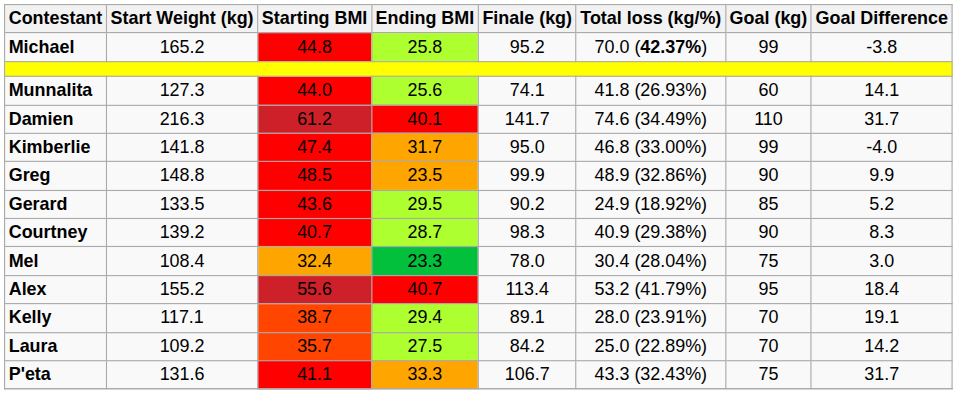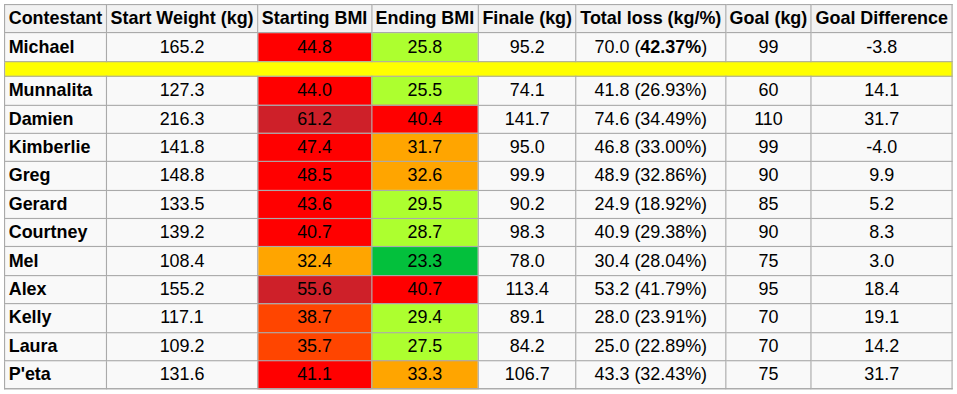Munnalita | Ending BMI: 25.6 -> 25.5
Damien | Ending BMI: 40.1 -> 40.4
Greg | Ending BMI: 23.5 -> 32.6
